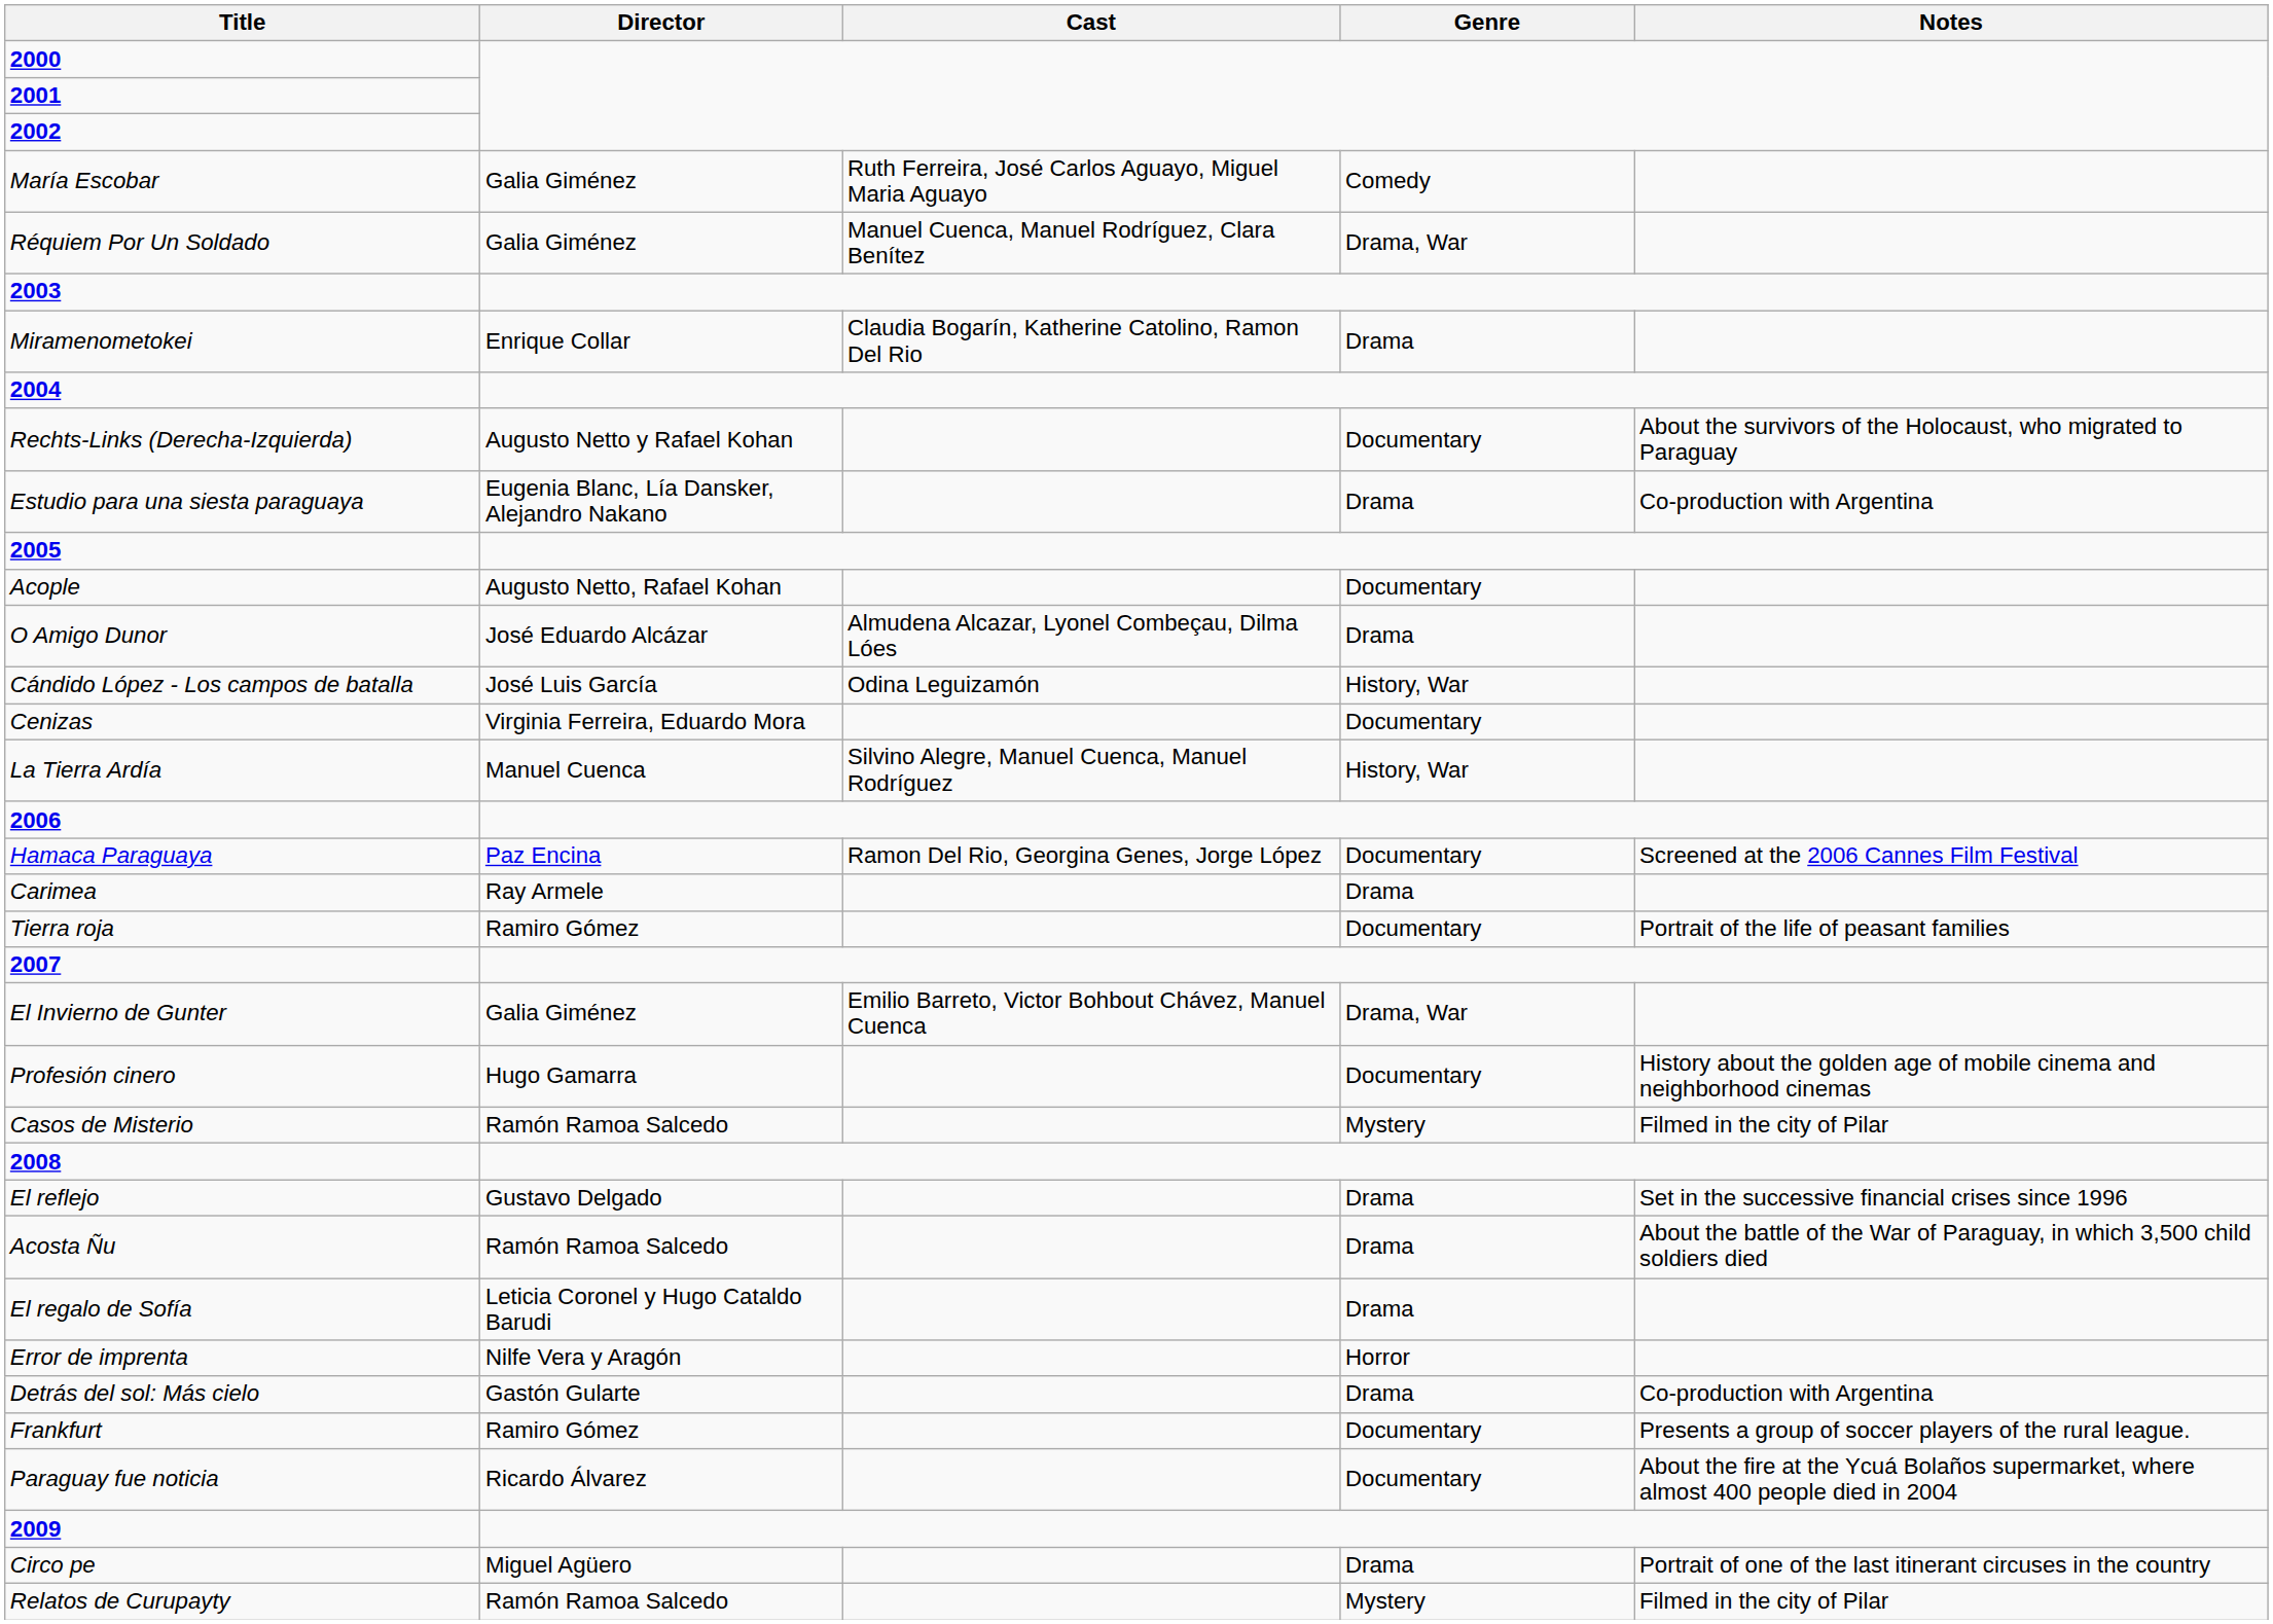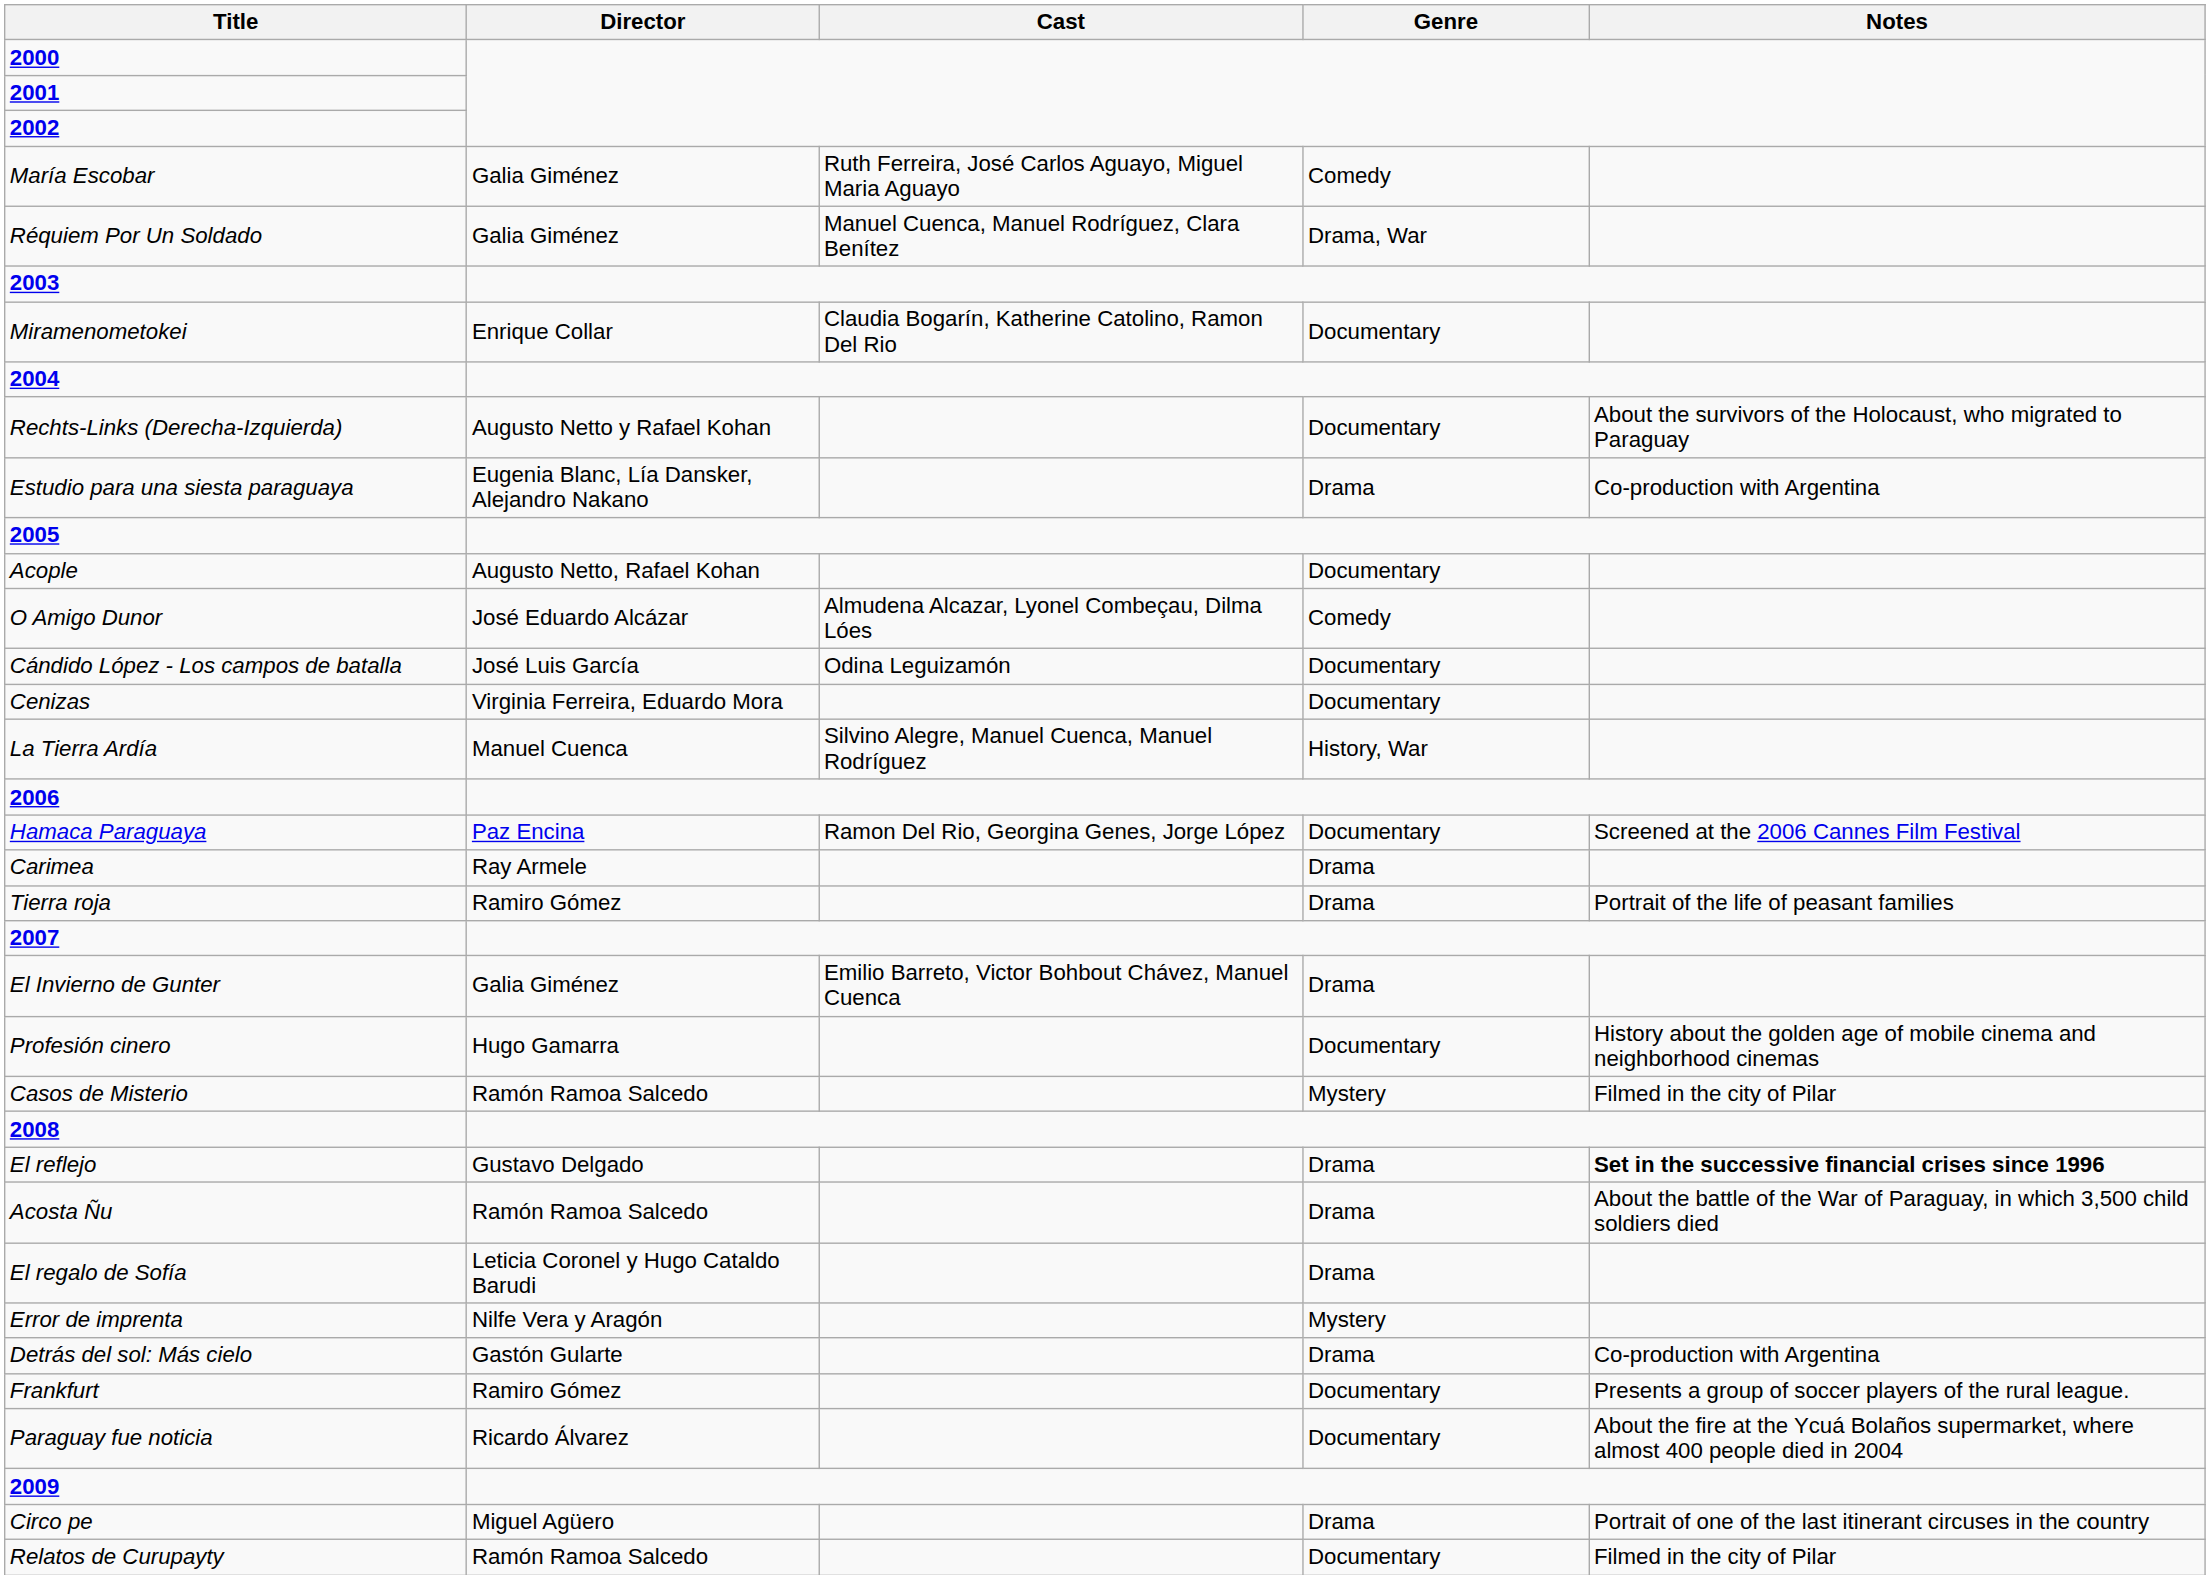Miramenometokei | Genre: Drama -> Documentary
O Amigo Dunor | Genre: Drama -> Comedy
Cándido López - Los campos de batalla | Genre: History, War -> Documentary
Tierra roja | Genre: Documentary -> Drama
El Invierno de Gunter | Genre: Drama, War -> Drama
El reflejo | Notes: normal -> bold
Error de imprenta | Genre: Horror -> Mystery
Relatos de Curupayty | Genre: Mystery -> Documentary
